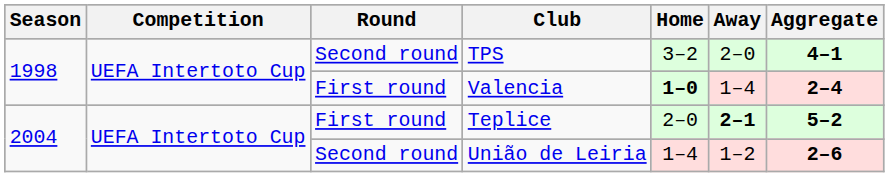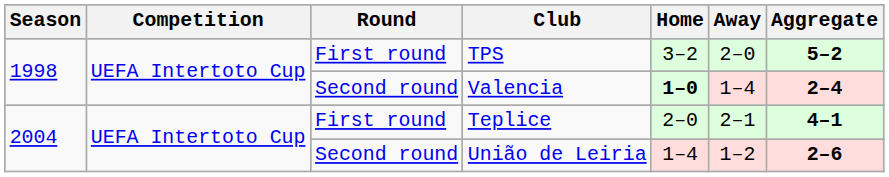TPS | Round: Second round -> First round
TPS | Aggregate: 4–1 -> 5–2
Valencia | Round: First round -> Second round
Teplice | Away: bold -> normal
Teplice | Aggregate: 5–2 -> 4–1
